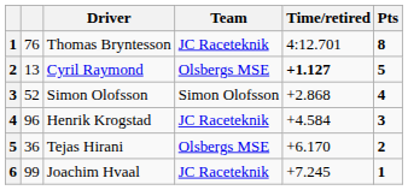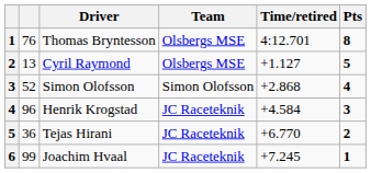Thomas Bryntesson | Team: JC Raceteknik -> Olsbergs MSE
Cyril Raymond | Time/retired: bold -> normal
Tejas Hirani | Team: Olsbergs MSE -> JC Raceteknik
Tejas Hirani | Time/retired: +6.170 -> +6.770
